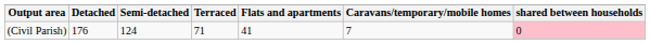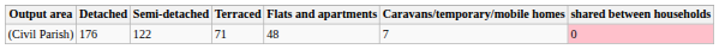(Civil Parish) | Semi-detached: 124 -> 122
(Civil Parish) | Flats and apartments: 41 -> 48
